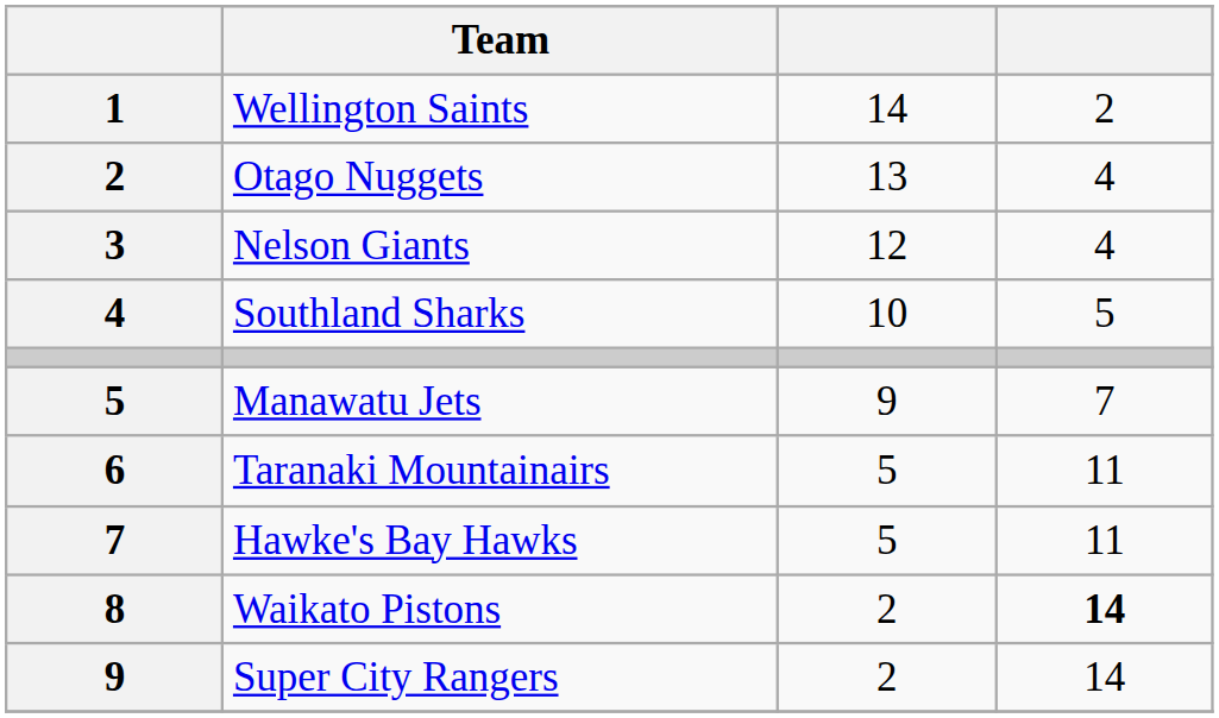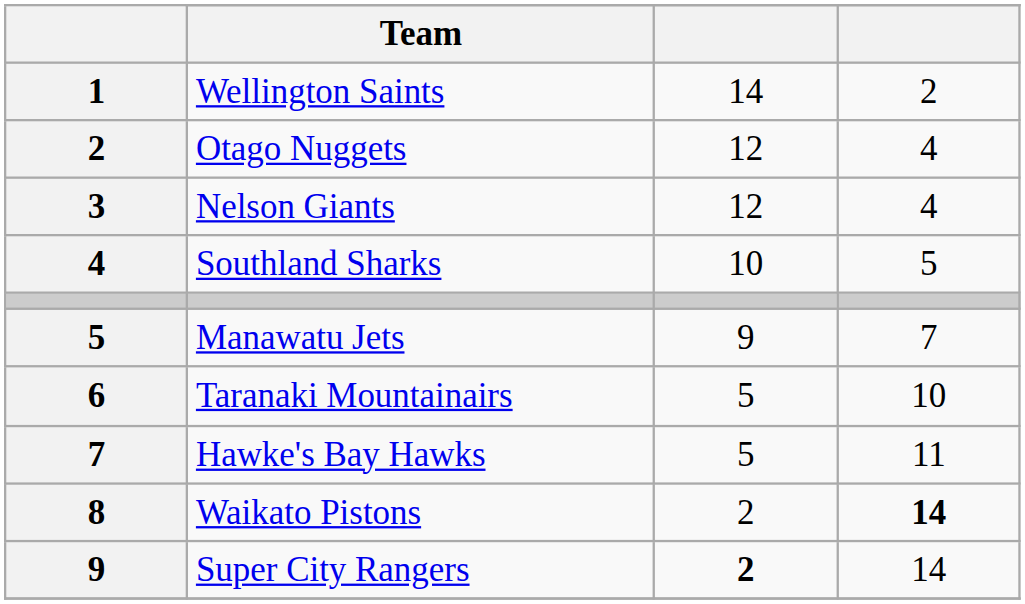Otago Nuggets | column 3: 13 -> 12
Taranaki Mountainairs | column 4: 11 -> 10
Super City Rangers | column 3: normal -> bold
